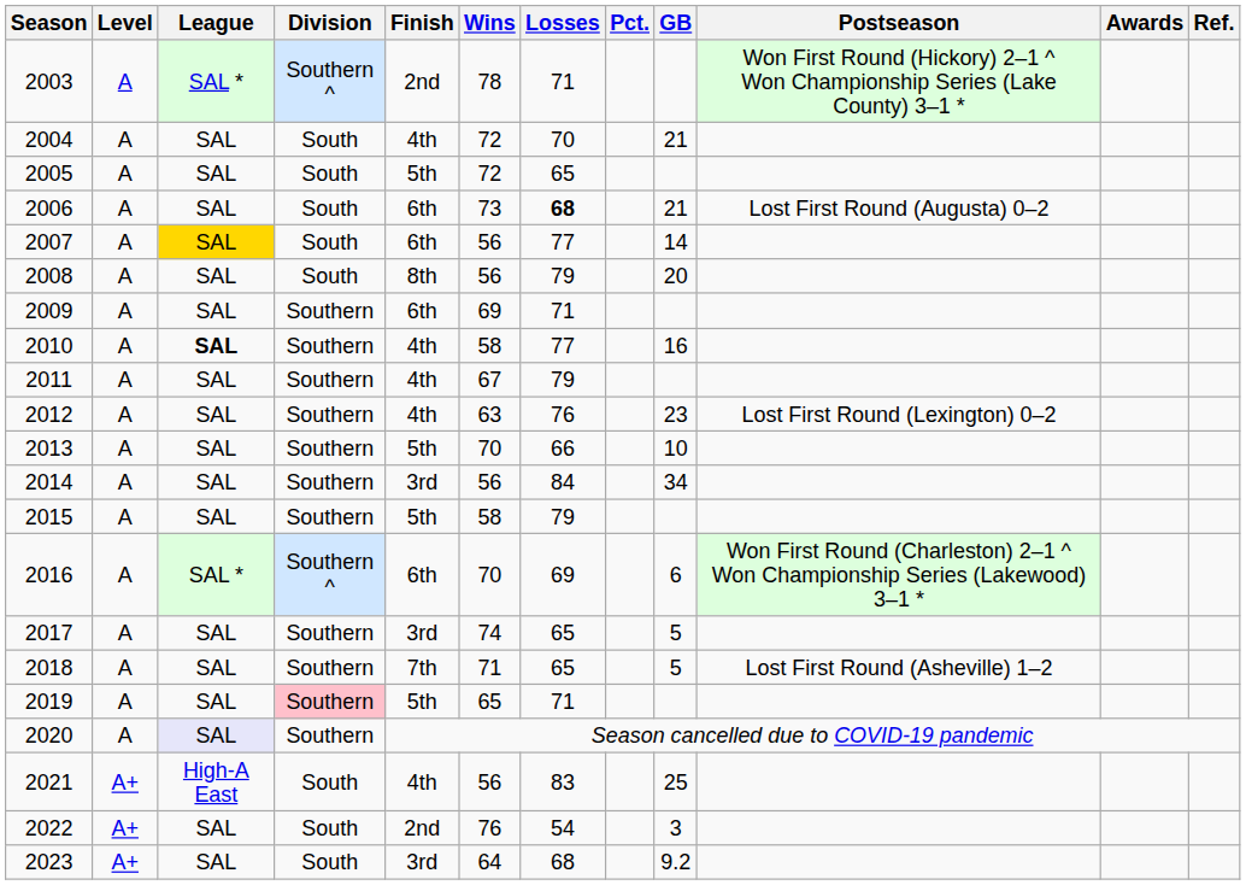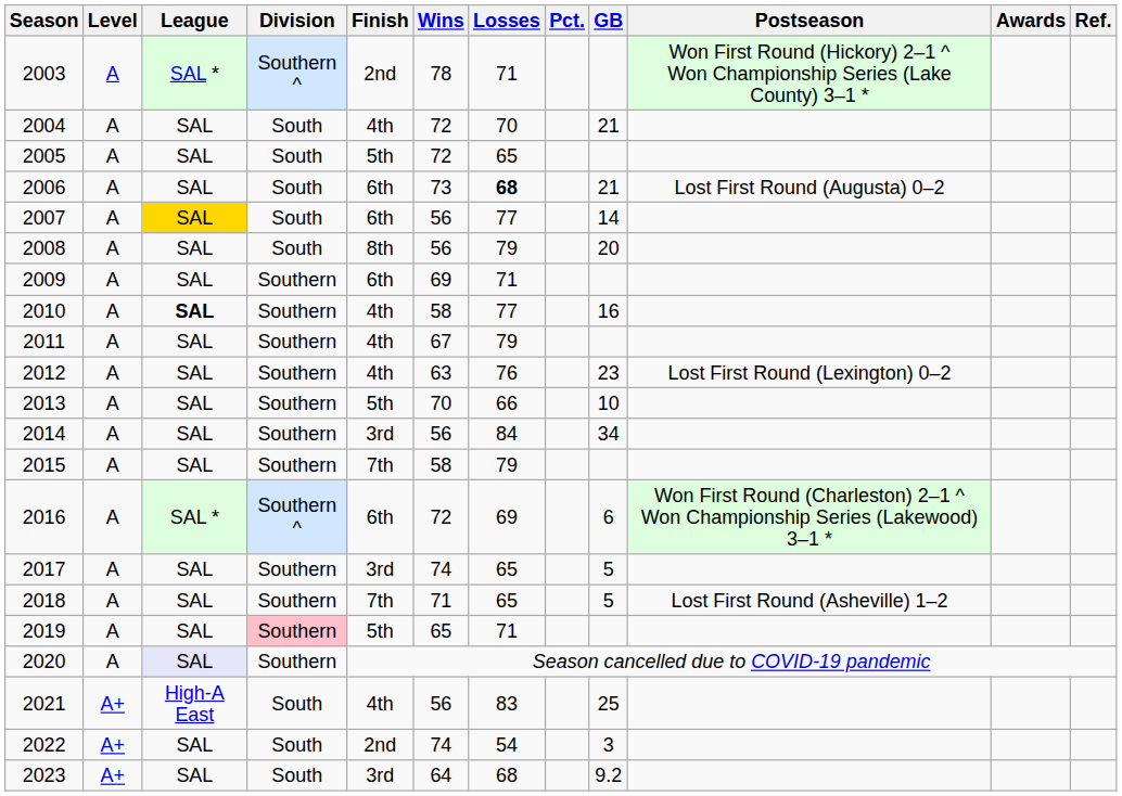2015 | Finish: 5th -> 7th
2016 | Wins: 70 -> 72
2022 | Wins: 76 -> 74
